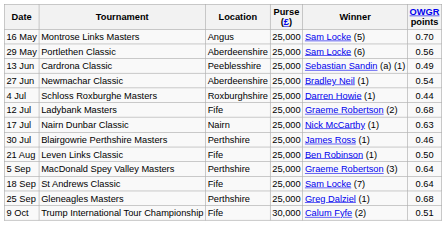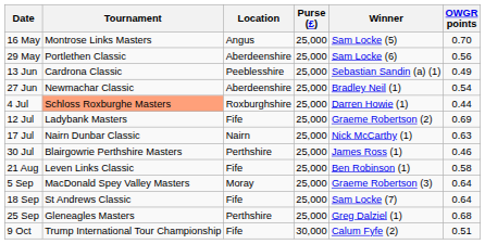4 Jul | Tournament: no background -> lightsalmon background
12 Jul | OWGR points: 0.68 -> 0.69
21 Aug | OWGR points: 0.50 -> 0.58
5 Sep | Location: Perthshire -> Moray
